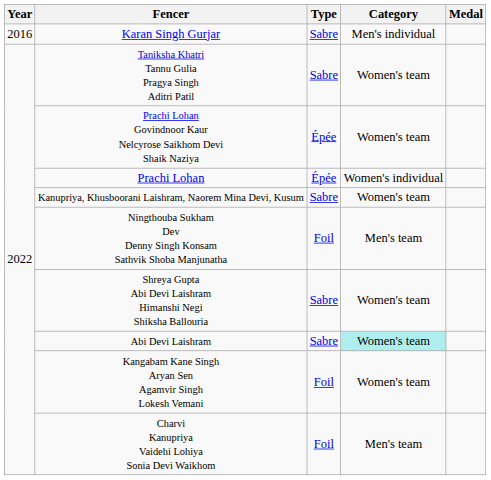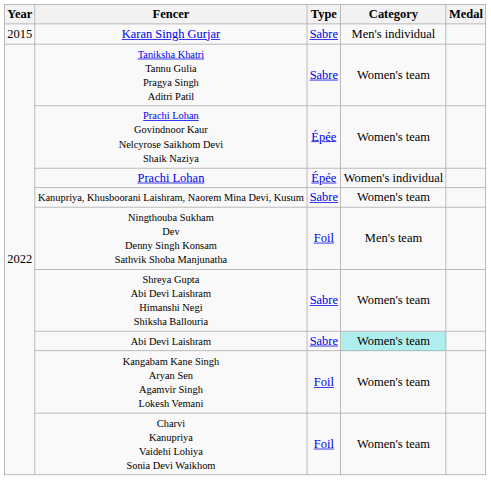Karan Singh Gurjar | Year: 2016 -> 2015
Charvi Kanupriya Vaidehi Lohiya Sonia Devi Waikhom | Category: Men's team -> Women's team
